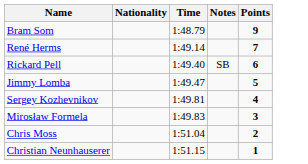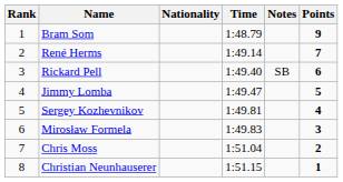+ column: Rank | 1 | 2 | 3 | 4 | 5 | 6 | 7 | 8
